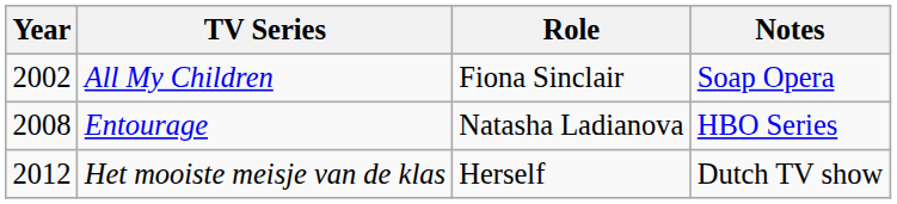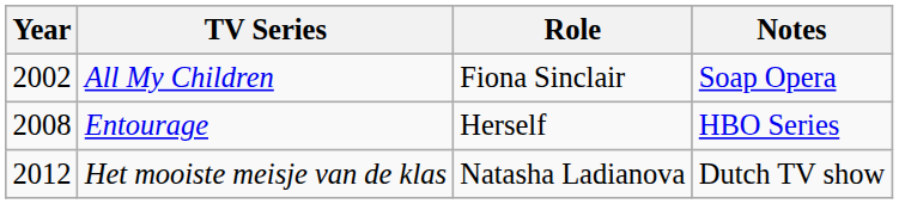Entourage | Role: Natasha Ladianova -> Herself
Het mooiste meisje van de klas | Role: Herself -> Natasha Ladianova
